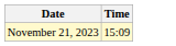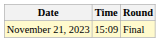+ column: Round | Final
